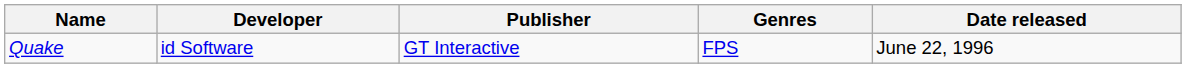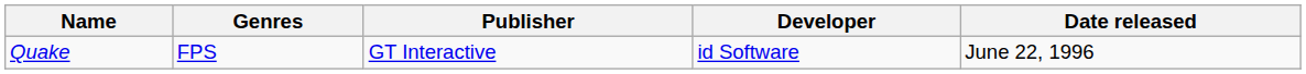columns swapped: Developer <-> Genres
